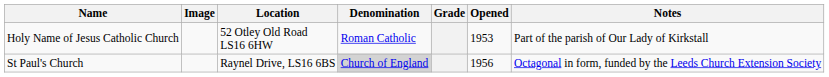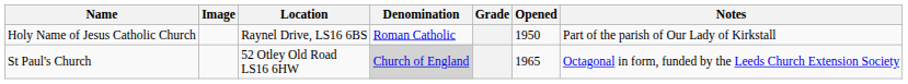Holy Name of Jesus Catholic Church | Location: 52 Otley Old Road LS16 6HW -> Raynel Drive, LS16 6BS
Holy Name of Jesus Catholic Church | Opened: 1953 -> 1950
St Paul's Church | Location: Raynel Drive, LS16 6BS -> 52 Otley Old Road LS16 6HW
St Paul's Church | Opened: 1956 -> 1965
